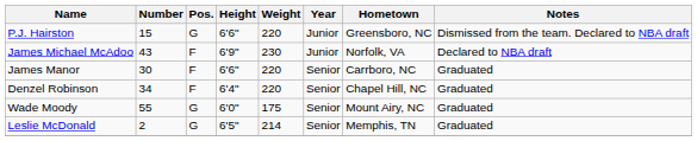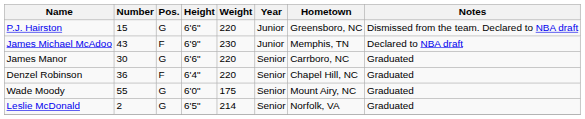James Michael McAdoo | Hometown: Norfolk, VA -> Memphis, TN
James Manor | Pos.: F -> G
Denzel Robinson | Number: 34 -> 36
Leslie McDonald | Hometown: Memphis, TN -> Norfolk, VA
